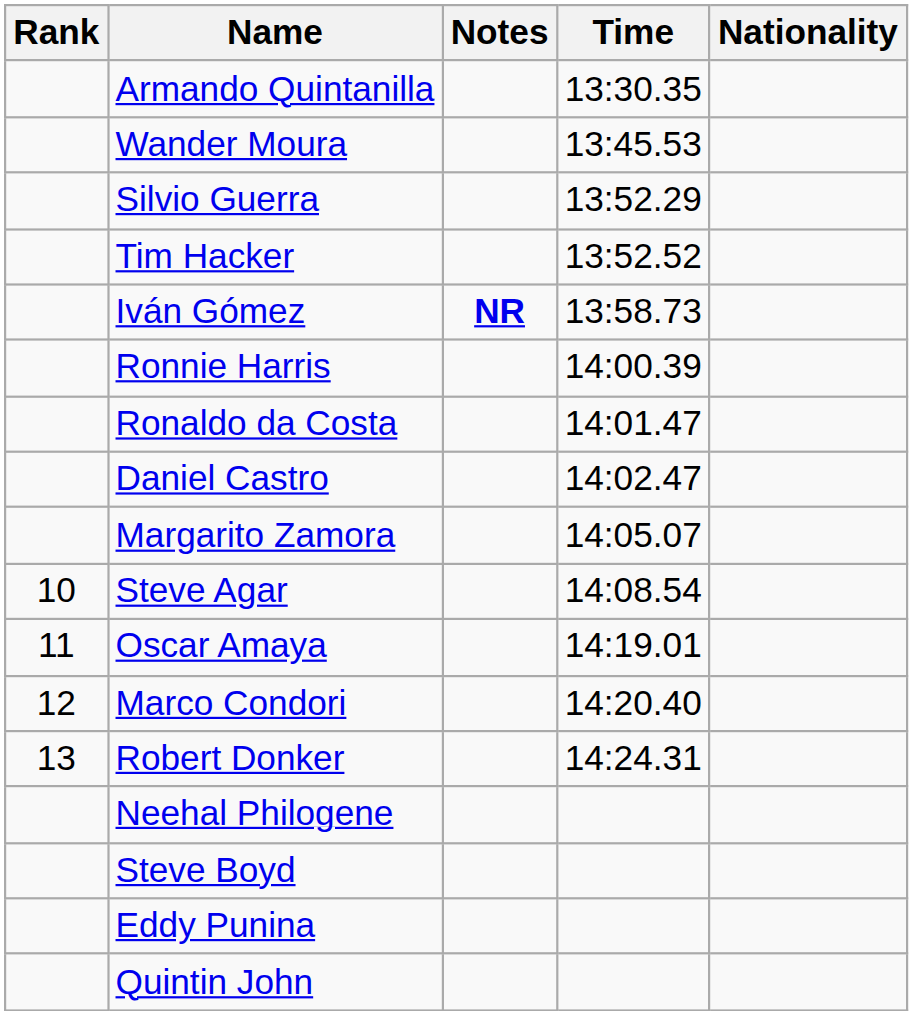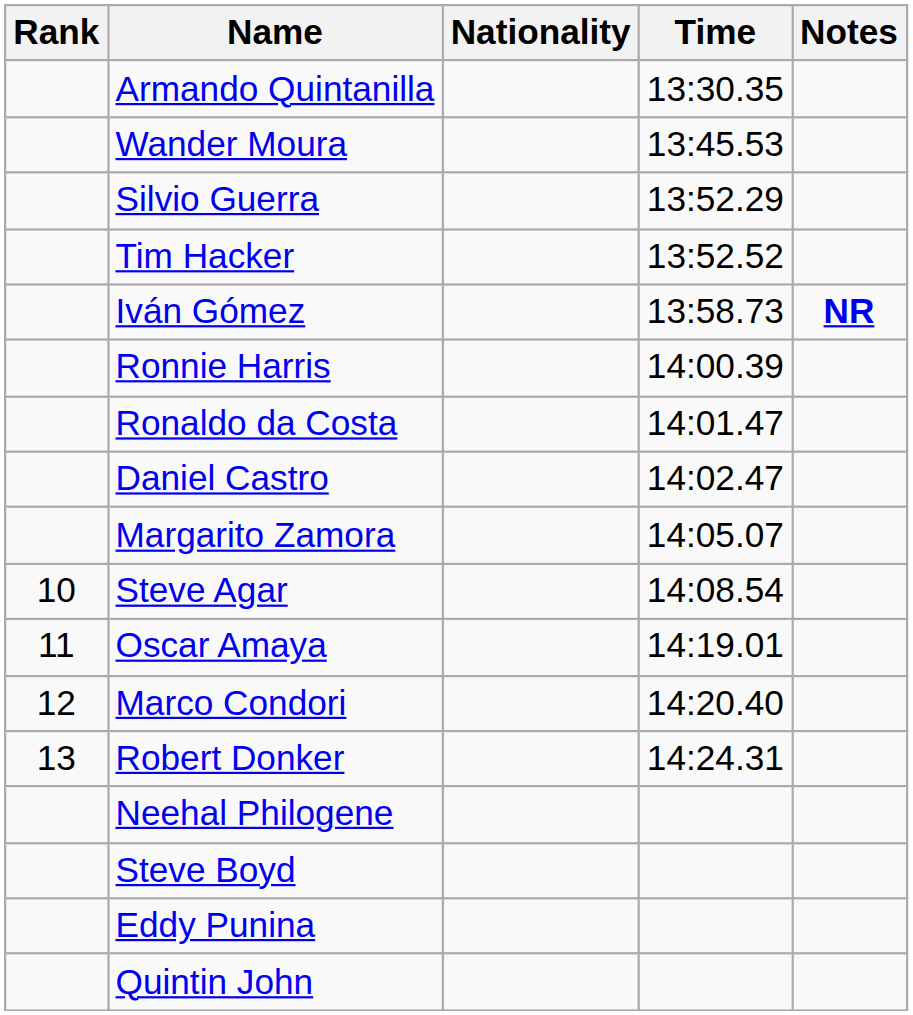columns swapped: Nationality <-> Notes
